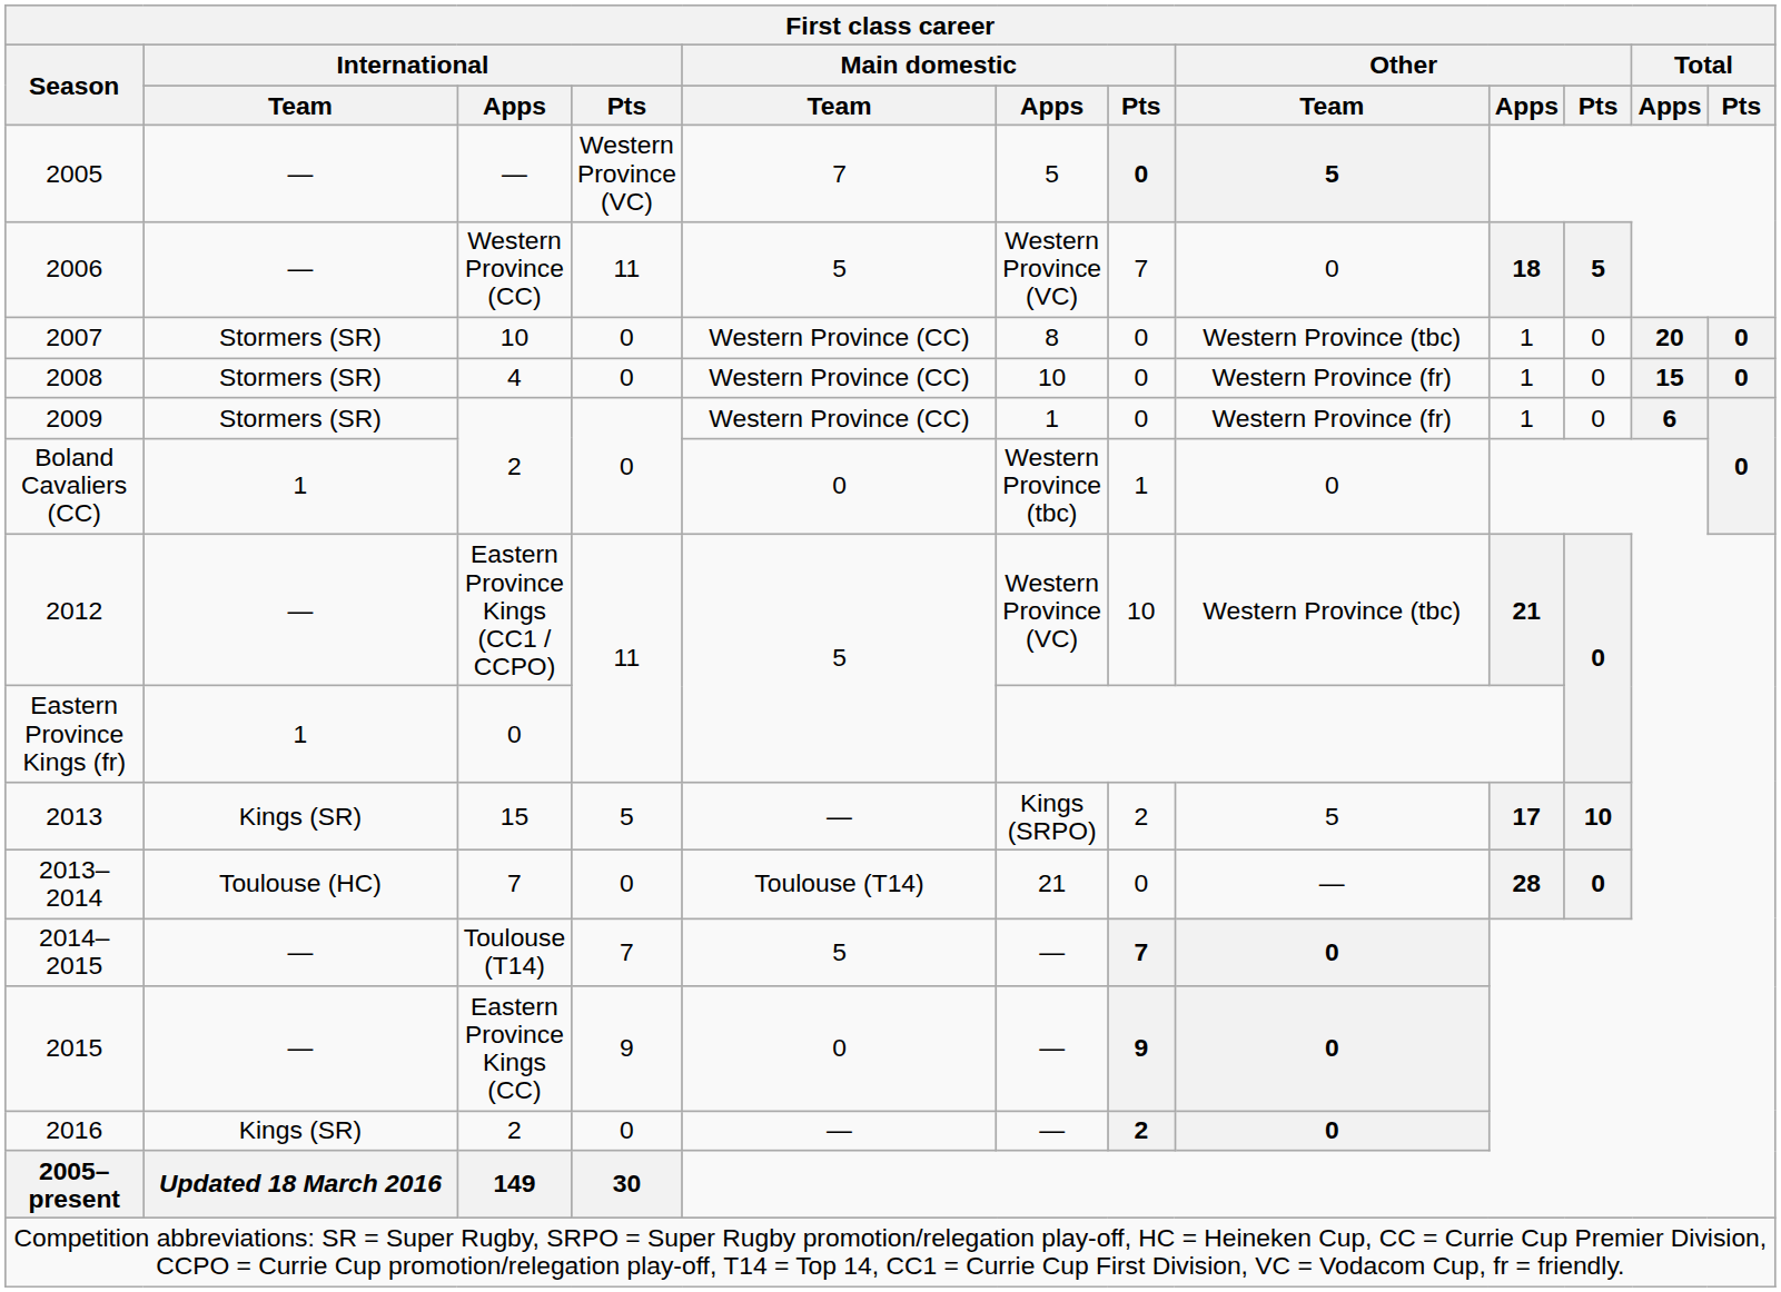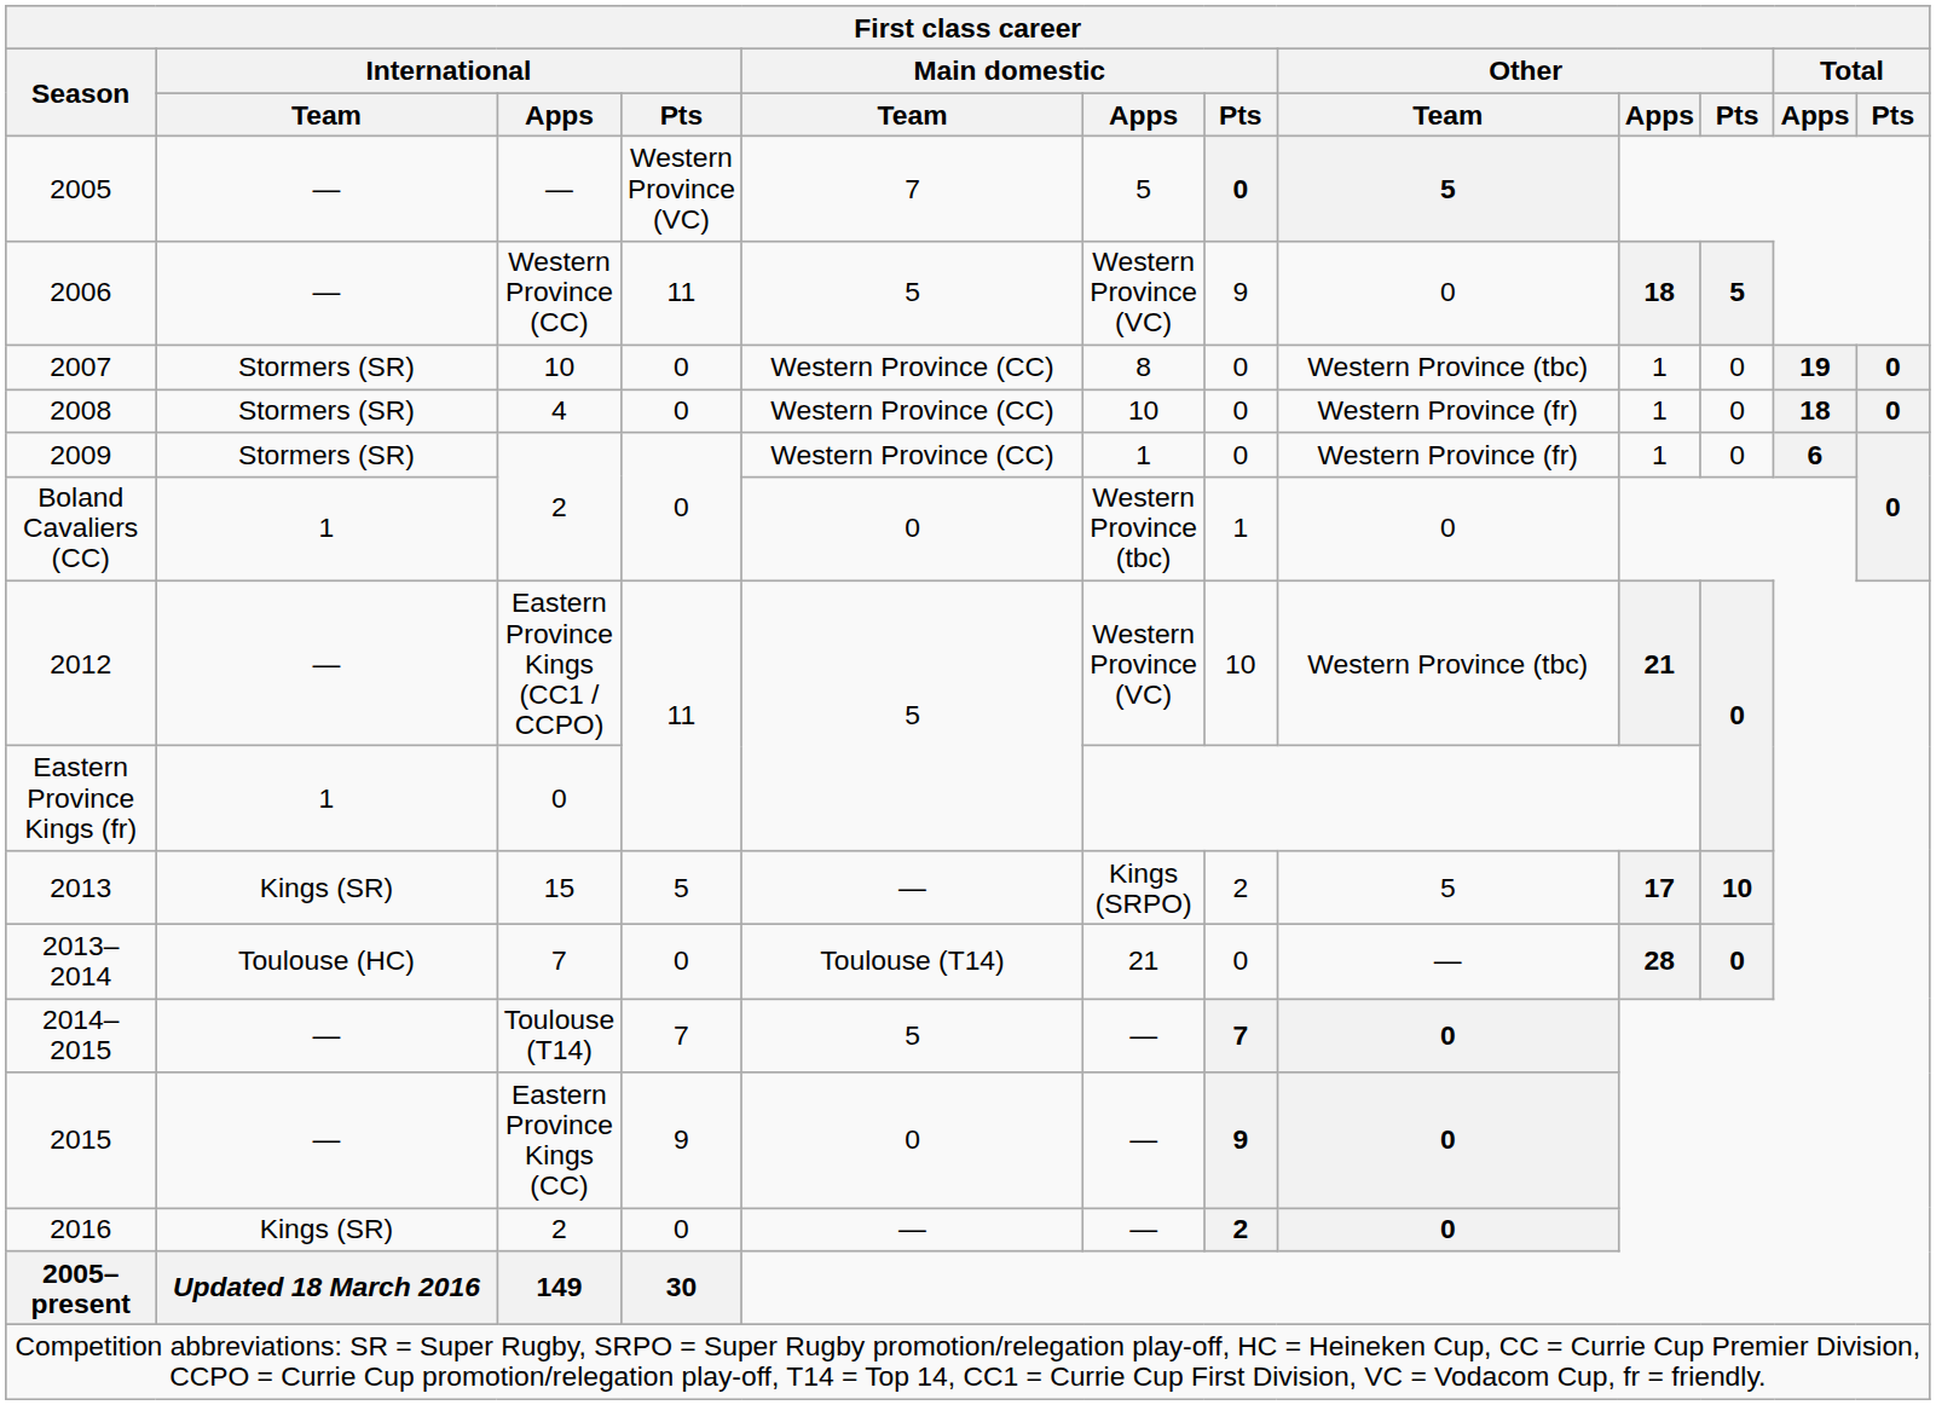2006 | Main domestic / Pts: 7 -> 9
2007 | Total / Apps: 20 -> 19
2008 | Total / Apps: 15 -> 18
